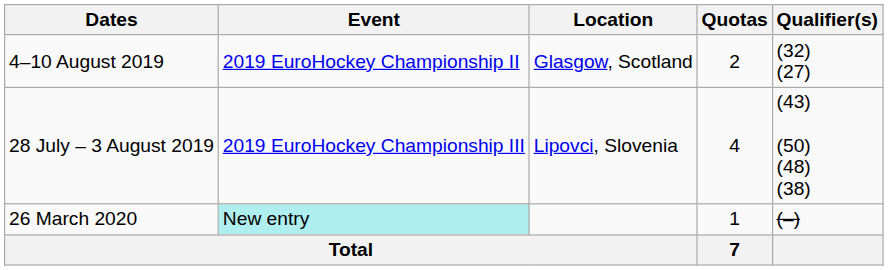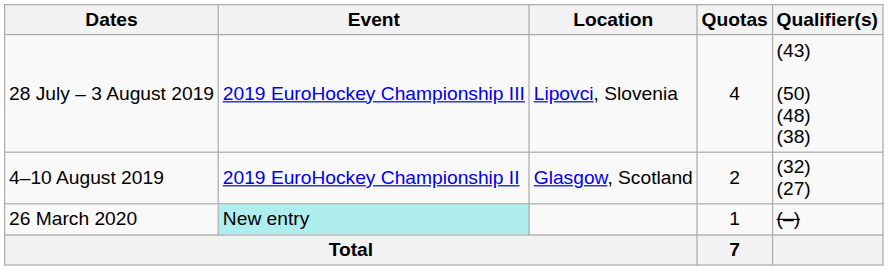rows swapped: 4–10 August 2019 <-> 28 July – 3 August 2019
